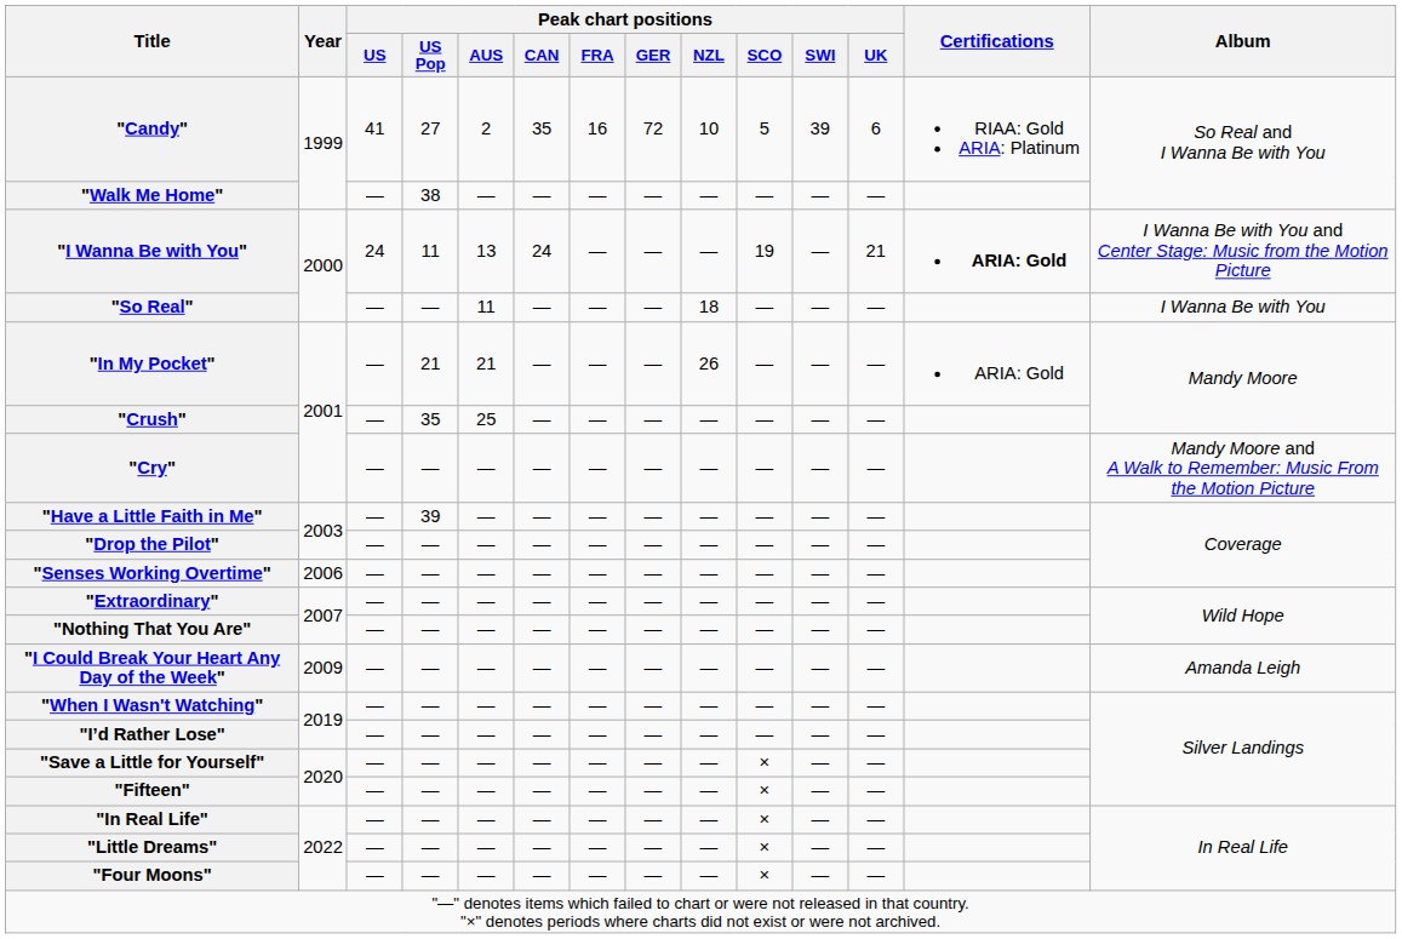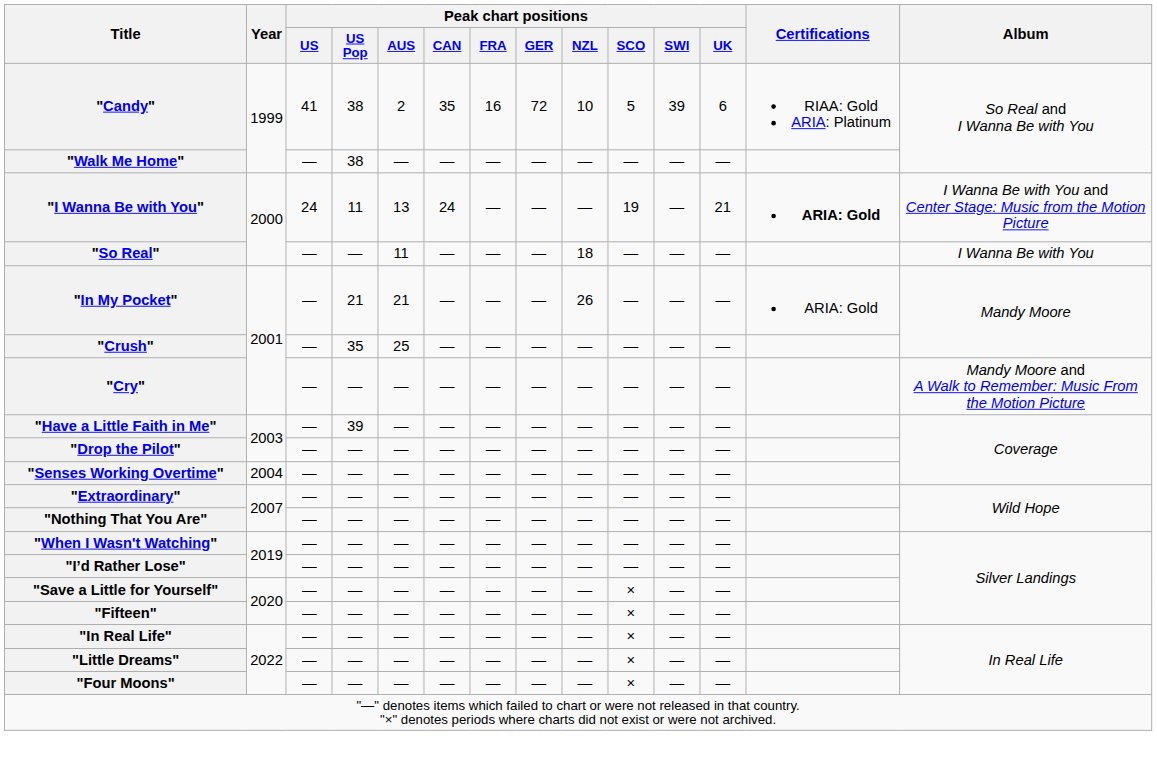"Candy" | Peak chart positions / US Pop: 27 -> 38
"Senses Working Overtime" | Year: 2006 -> 2004
- row: "I Could Break Your Heart Any Day of the Week" | 2009 | — | — | — | — | — | — | — | — | — | — | Amanda Leigh
